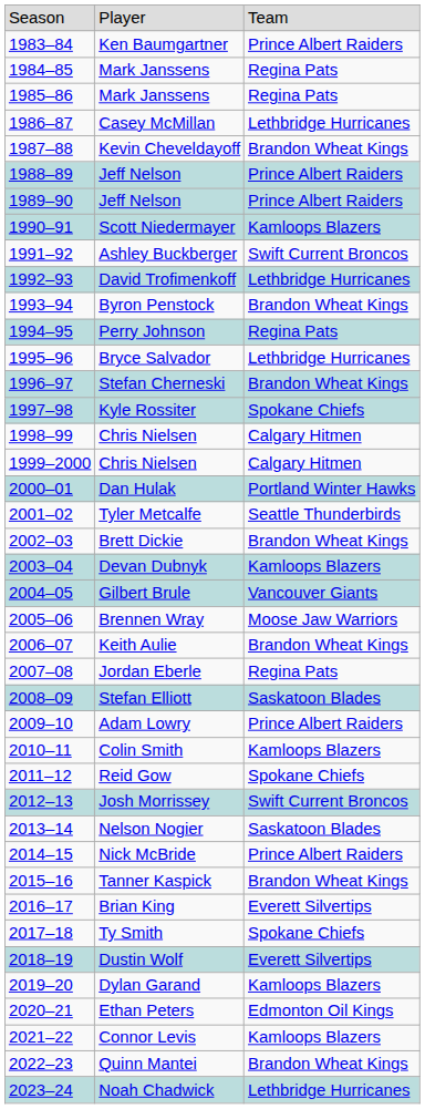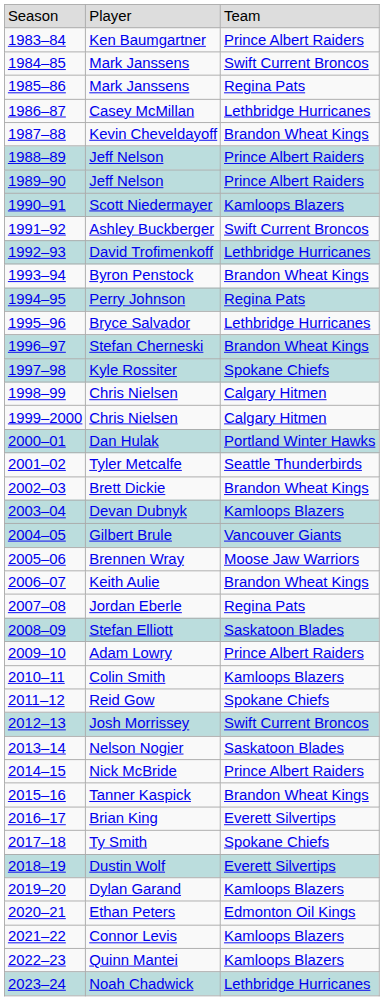1984–85 / Mark Janssens | column 3: Regina Pats -> Swift Current Broncos
Quinn Mantei | column 3: Brandon Wheat Kings -> Kamloops Blazers
